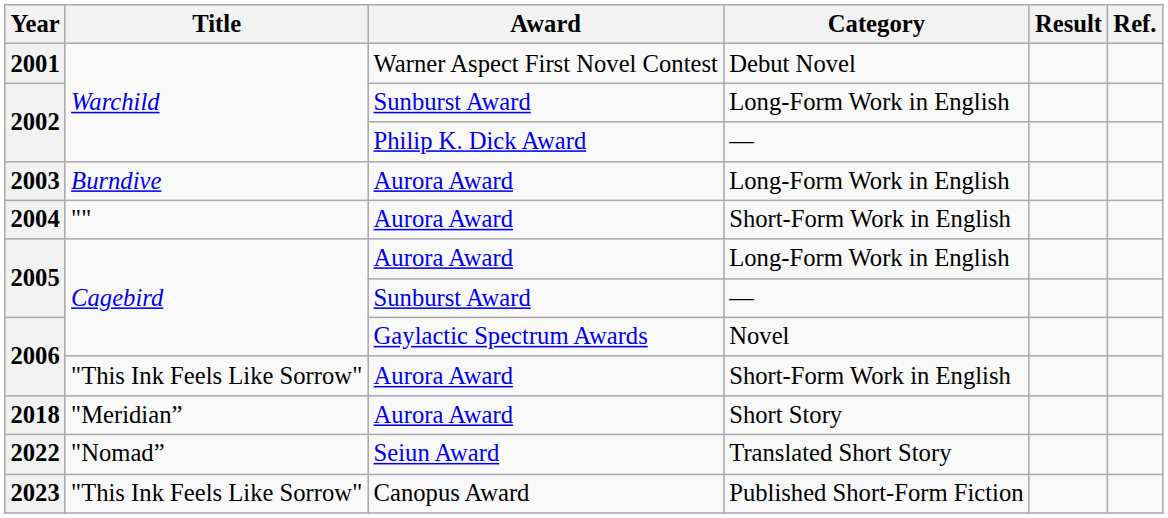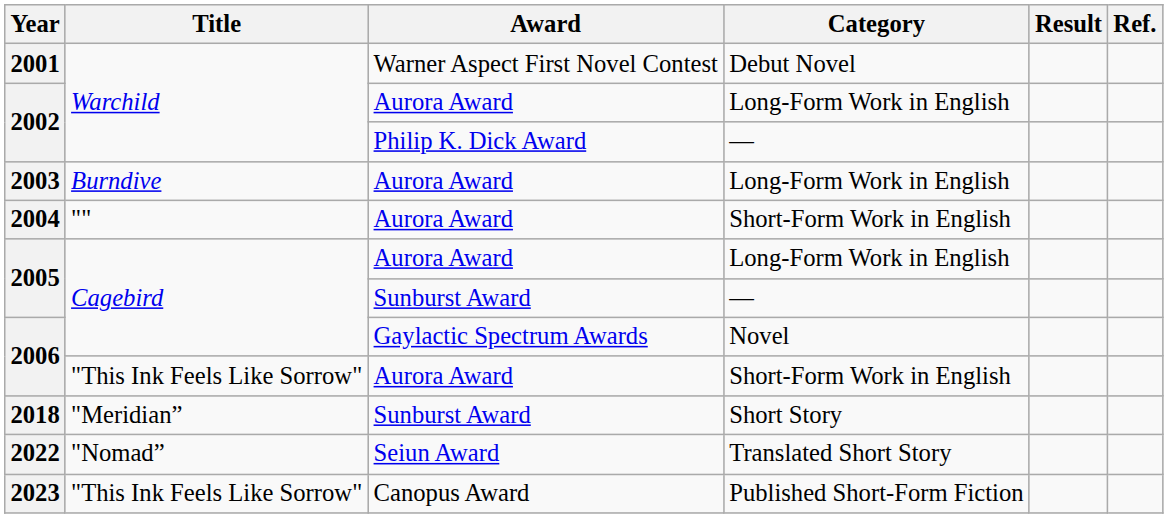2002 / Long-Form Work in English | Award: Sunburst Award -> Aurora Award
2018 | Award: Aurora Award -> Sunburst Award
